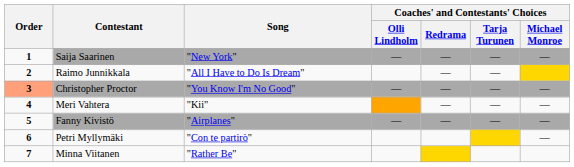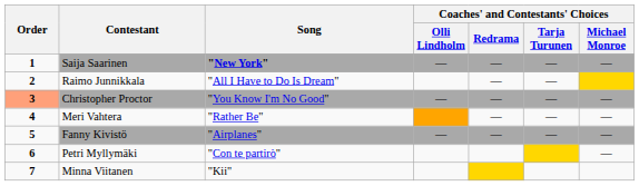Saija Saarinen | Song: normal -> bold
Meri Vahtera | Song: "Kii" -> "Rather Be"
Minna Viitanen | Song: "Rather Be" -> "Kii"
